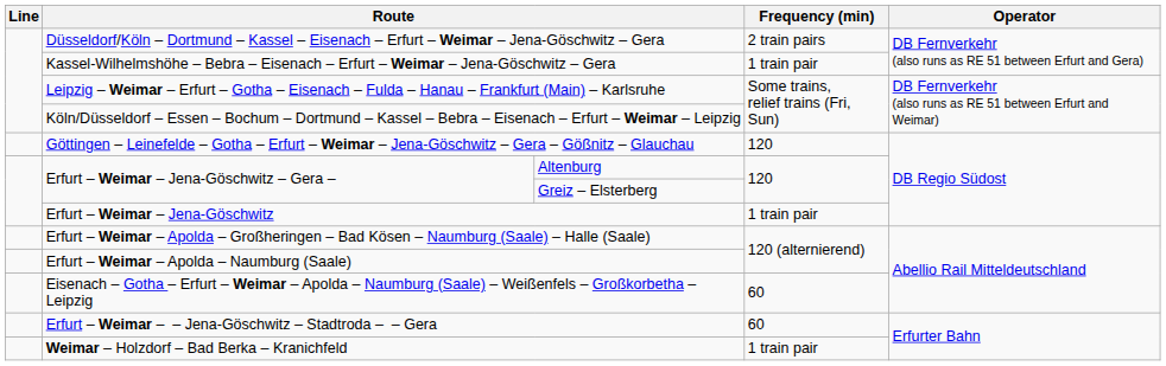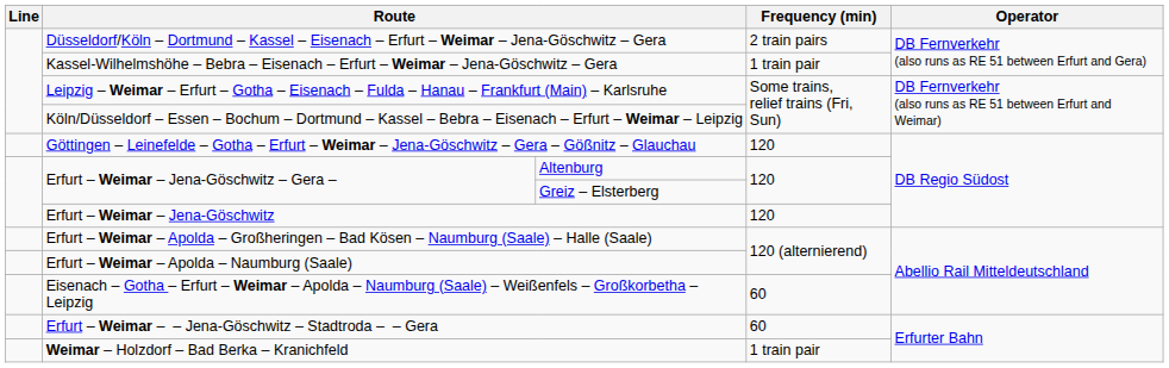Erfurt – Weimar – Jena-Göschwitz | Frequency (min): 1 train pair -> 120
